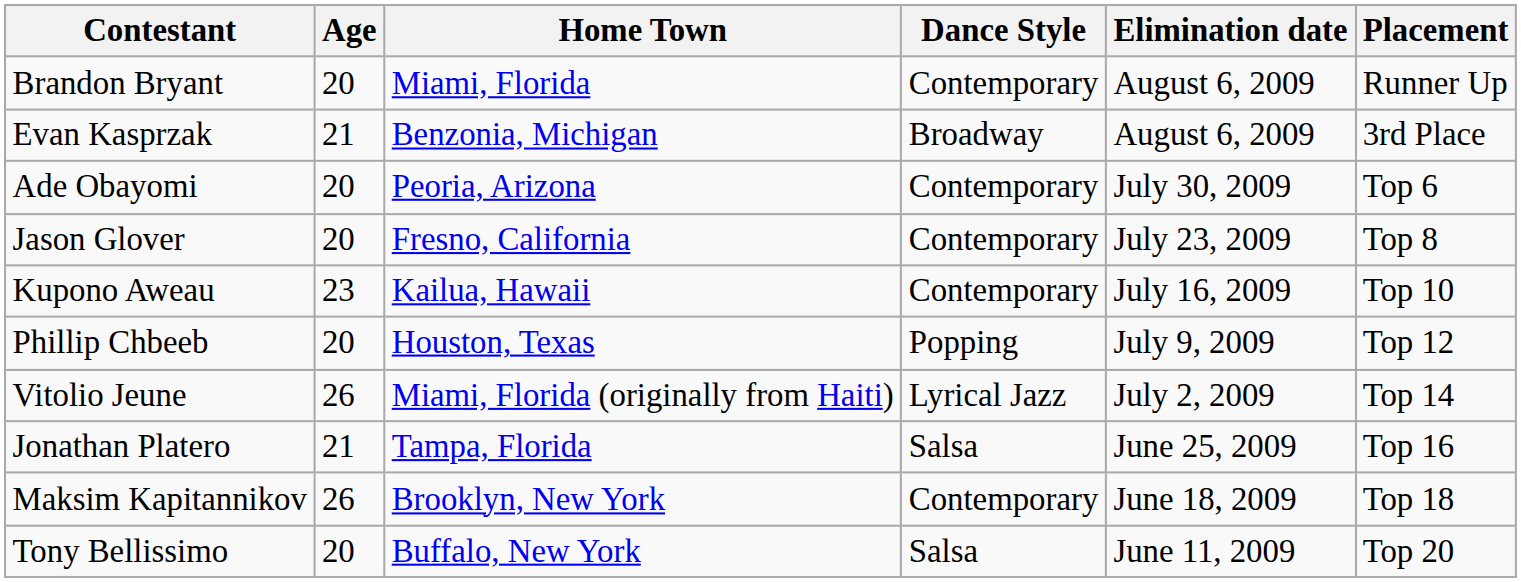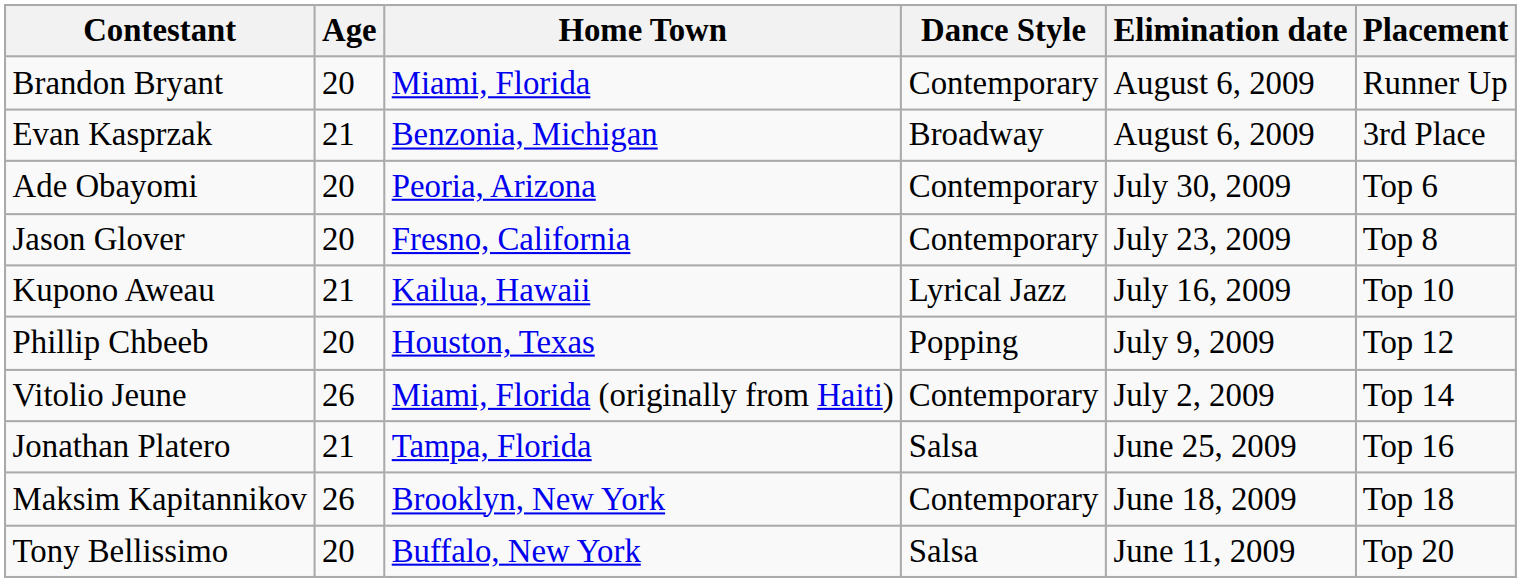Kupono Aweau | Age: 23 -> 21
Kupono Aweau | Dance Style: Contemporary -> Lyrical Jazz
Vitolio Jeune | Dance Style: Lyrical Jazz -> Contemporary
